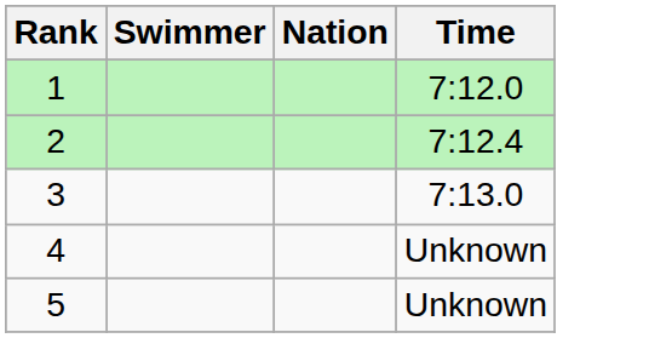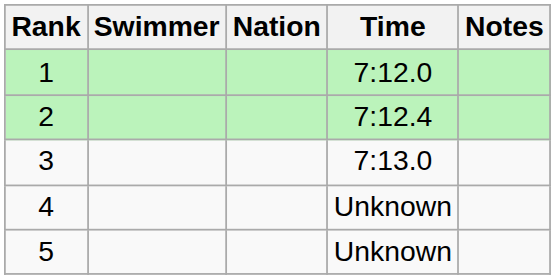+ column: Notes
